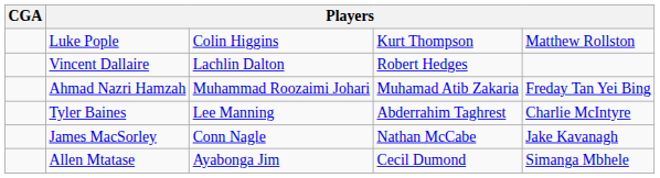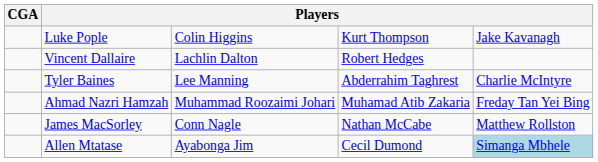Luke Pople | column 5: Matthew Rollston -> Jake Kavanagh
rows swapped: Tyler Baines <-> Ahmad Nazri Hamzah
James MacSorley | column 5: Jake Kavanagh -> Matthew Rollston
Allen Mtatase | column 5: no background -> lightblue background
